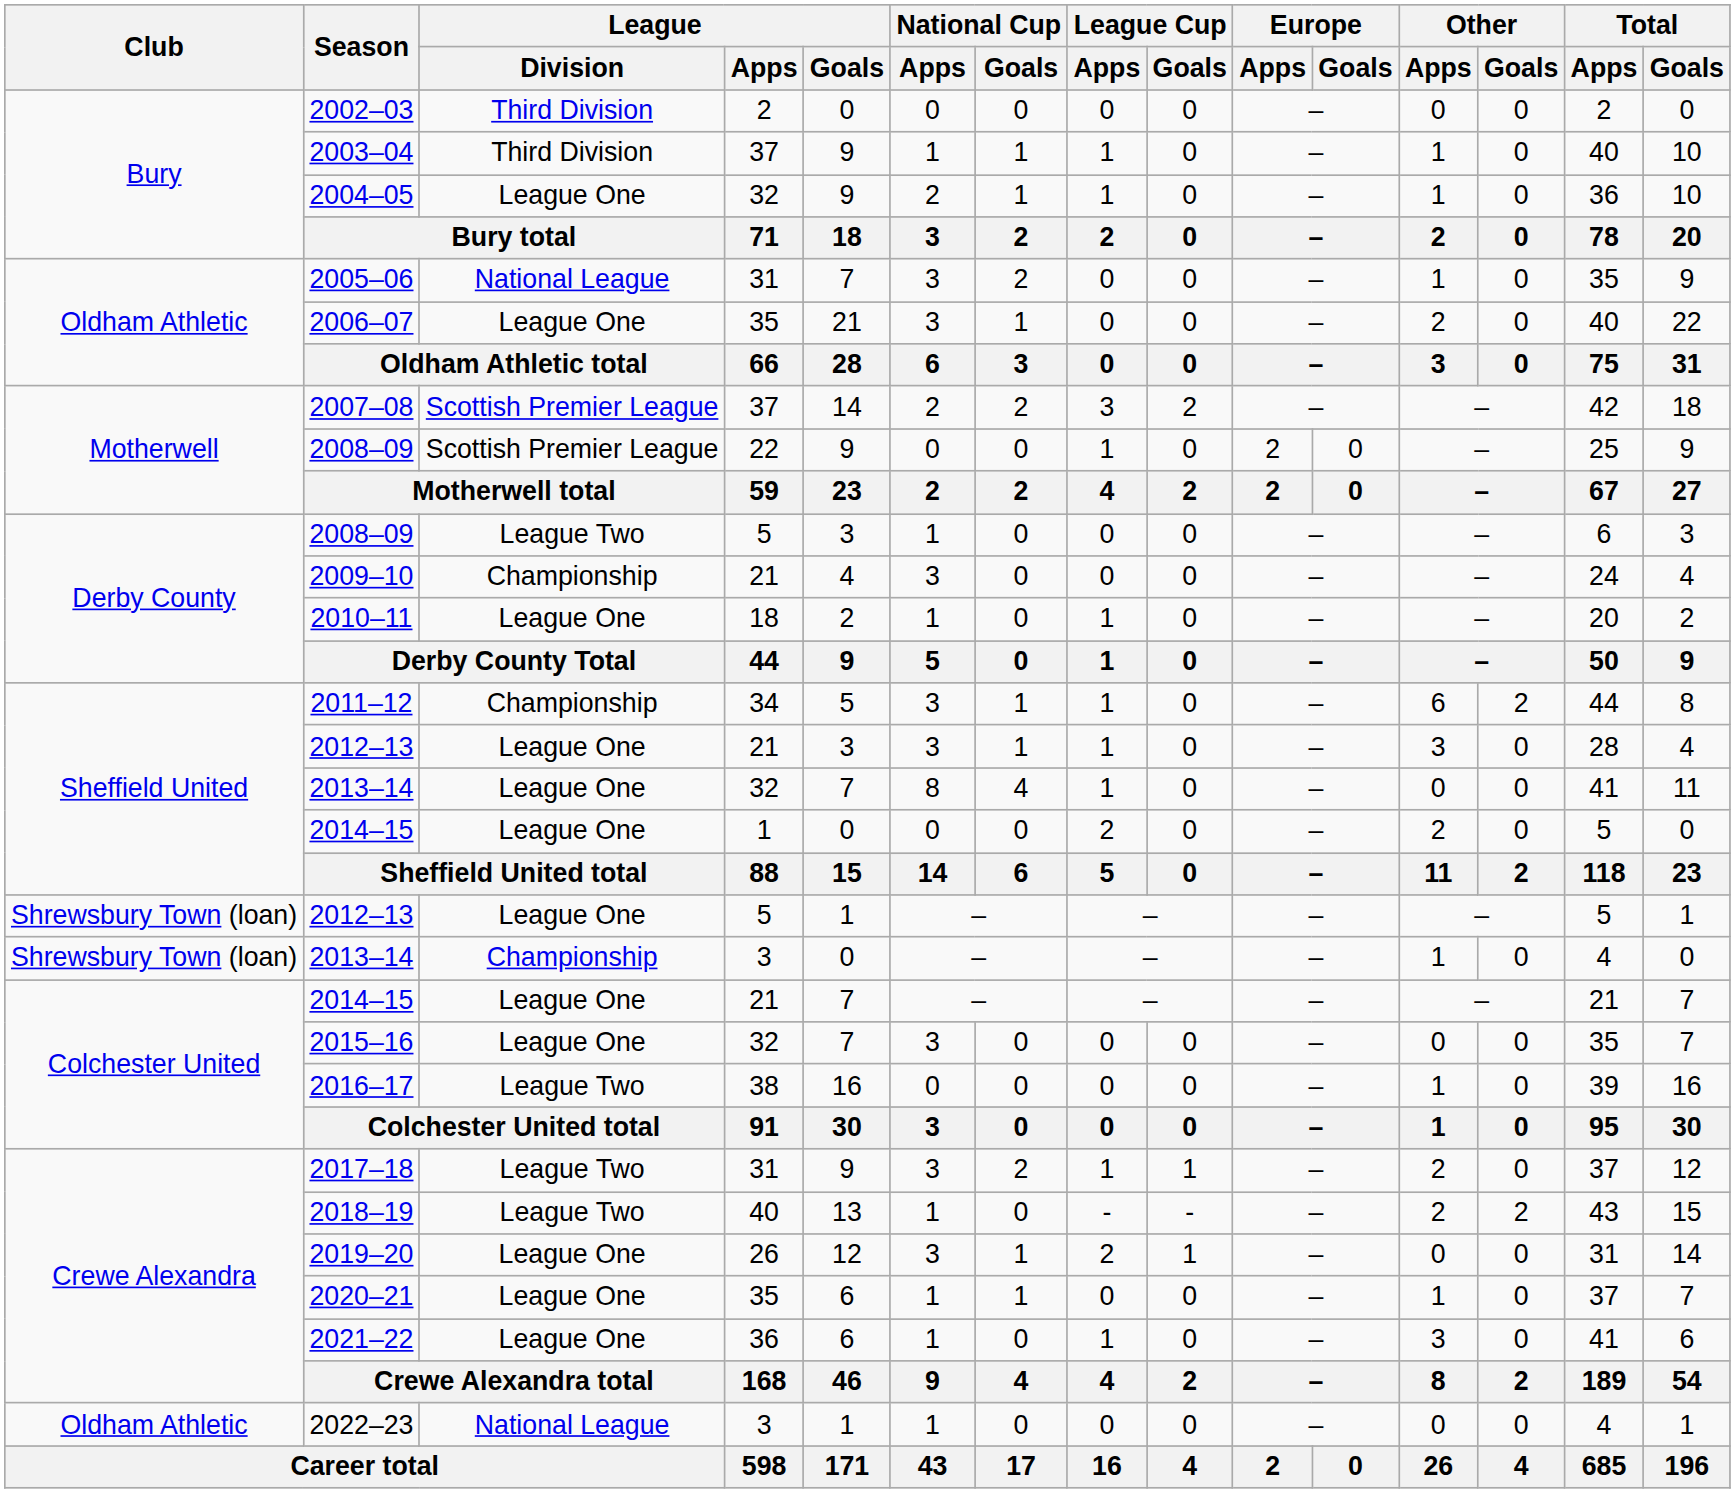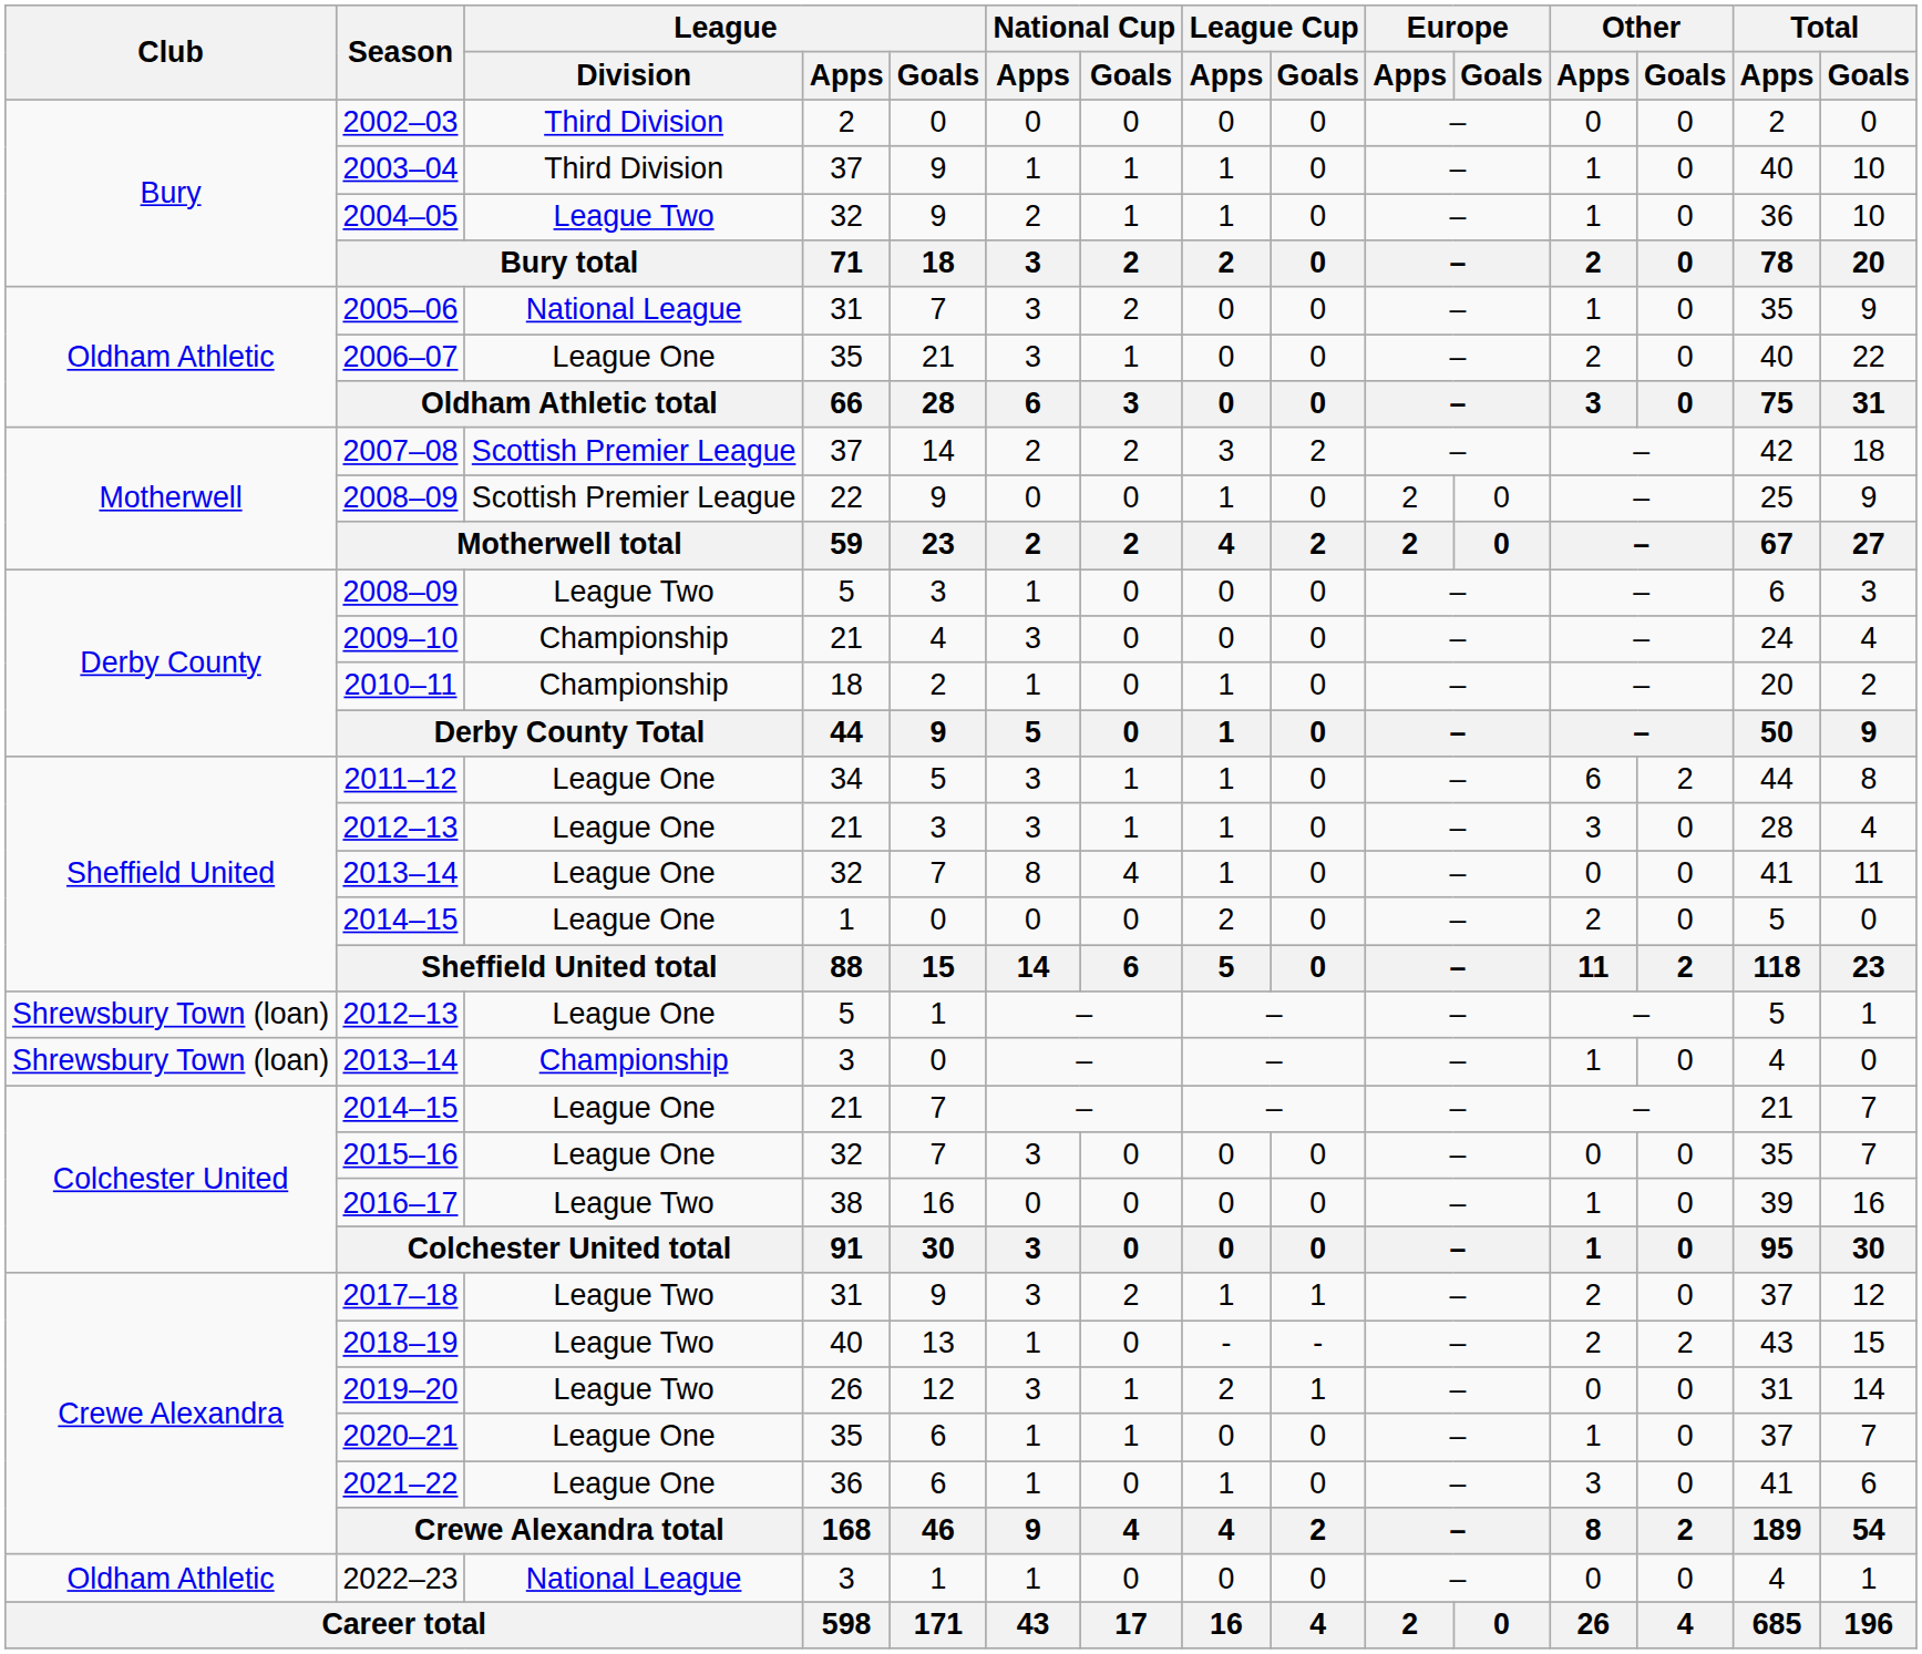2004–05 | League / Division: League One -> League Two
2010–11 | League / Division: League One -> Championship
2011–12 | League / Division: Championship -> League One
2019–20 | League / Division: League One -> League Two
